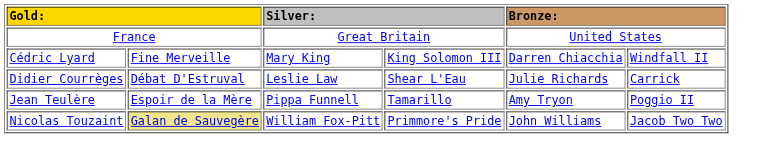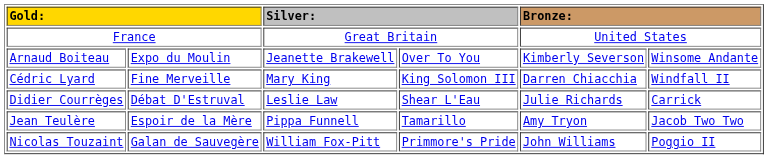+ row: Arnaud Boiteau | Expo du Moulin | Jeanette Brakewell | Over To You | Kimberly Severson | Winsome Andante
Jean Teulère | column 6: Poggio II -> Jacob Two Two
Nicolas Touzaint | column 2: khaki background -> no background
Nicolas Touzaint | column 6: Jacob Two Two -> Poggio II
